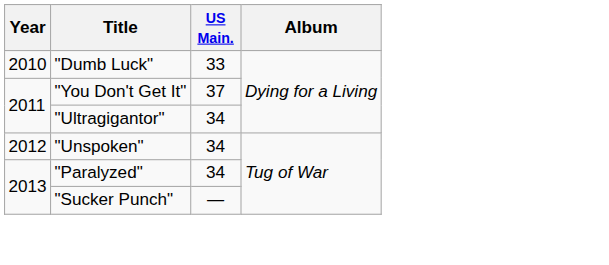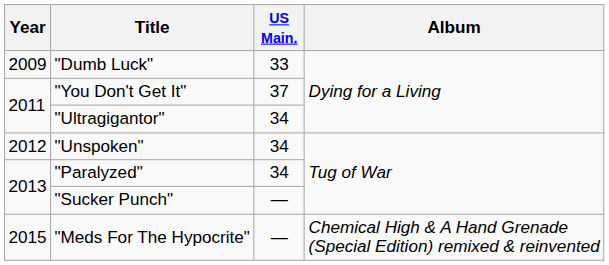"Dumb Luck" | Year: 2010 -> 2009
+ row: 2015 | "Meds For The Hypocrite" | — | Chemical High & A Hand Grenade (Special Edition) remixed & reinvented
